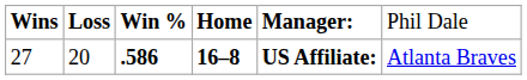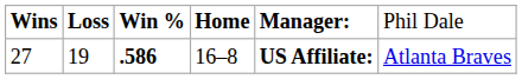27 | column 2: 20 -> 19
27 | column 4: bold -> normal
